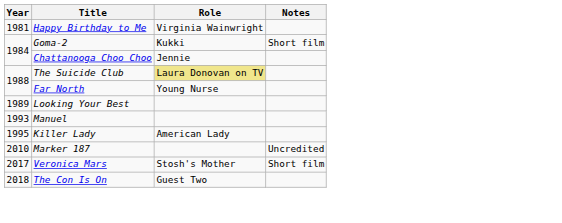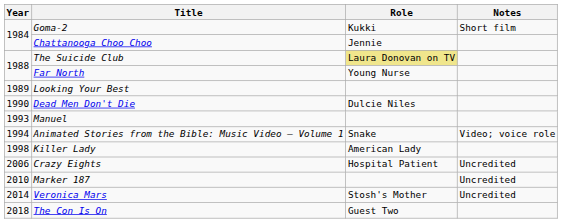- row: 1981 | Happy Birthday to Me | Virginia Wainwright
+ row: 1990 | Dead Men Don't Die | Dulcie Niles
+ row: 1994 | Animated Stories from the Bible: Music Video – Volume 1 | Snake | Video; voice role
Killer Lady | Year: 1995 -> 1998
+ row: 2006 | Crazy Eights | Hospital Patient | Uncredited
Veronica Mars | Year: 2017 -> 2014
Veronica Mars | Notes: Short film -> Uncredited
